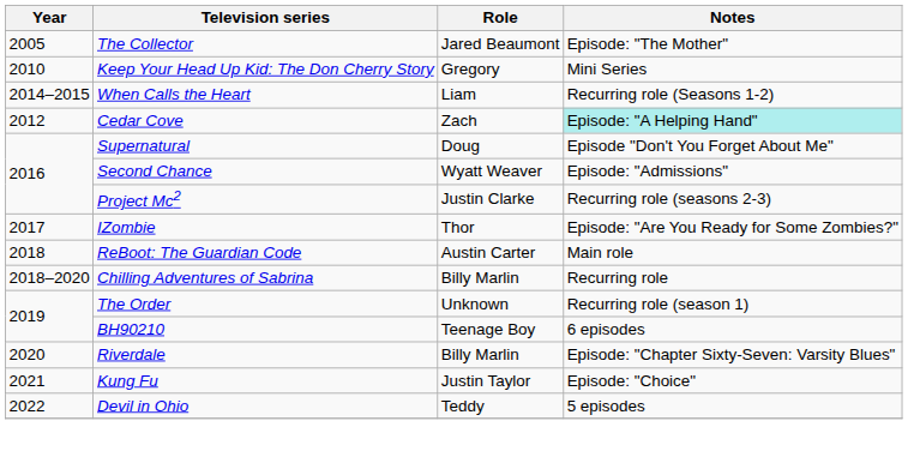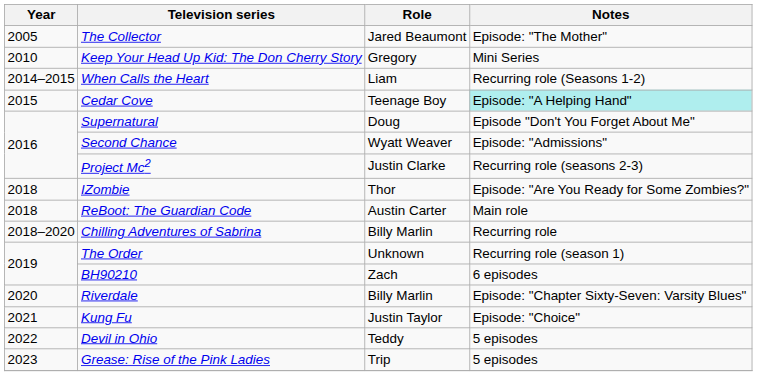Cedar Cove | Year: 2012 -> 2015
Cedar Cove | Role: Zach -> Teenage Boy
IZombie | Year: 2017 -> 2018
BH90210 | Role: Teenage Boy -> Zach
+ row: 2023 | Grease: Rise of the Pink Ladies | Trip | 5 episodes
